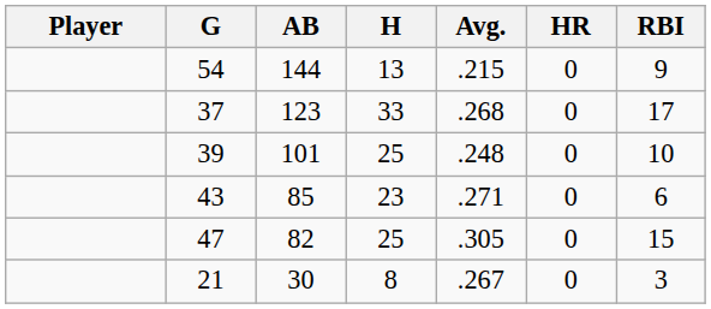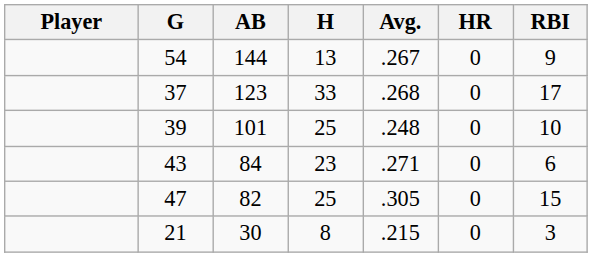54 | Avg.: .215 -> .267
43 | AB: 85 -> 84
21 | Avg.: .267 -> .215
